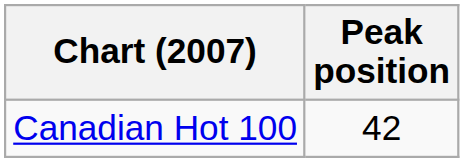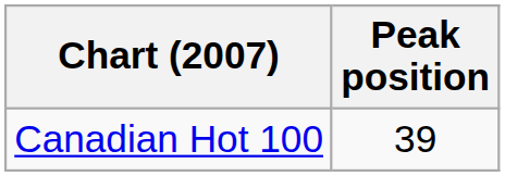Canadian Hot 100 | Peak position: 42 -> 39
